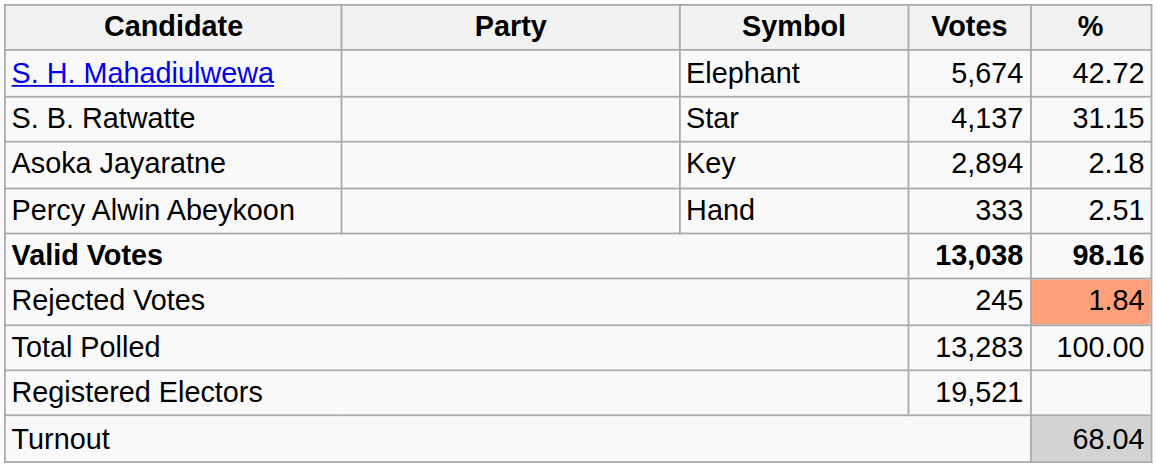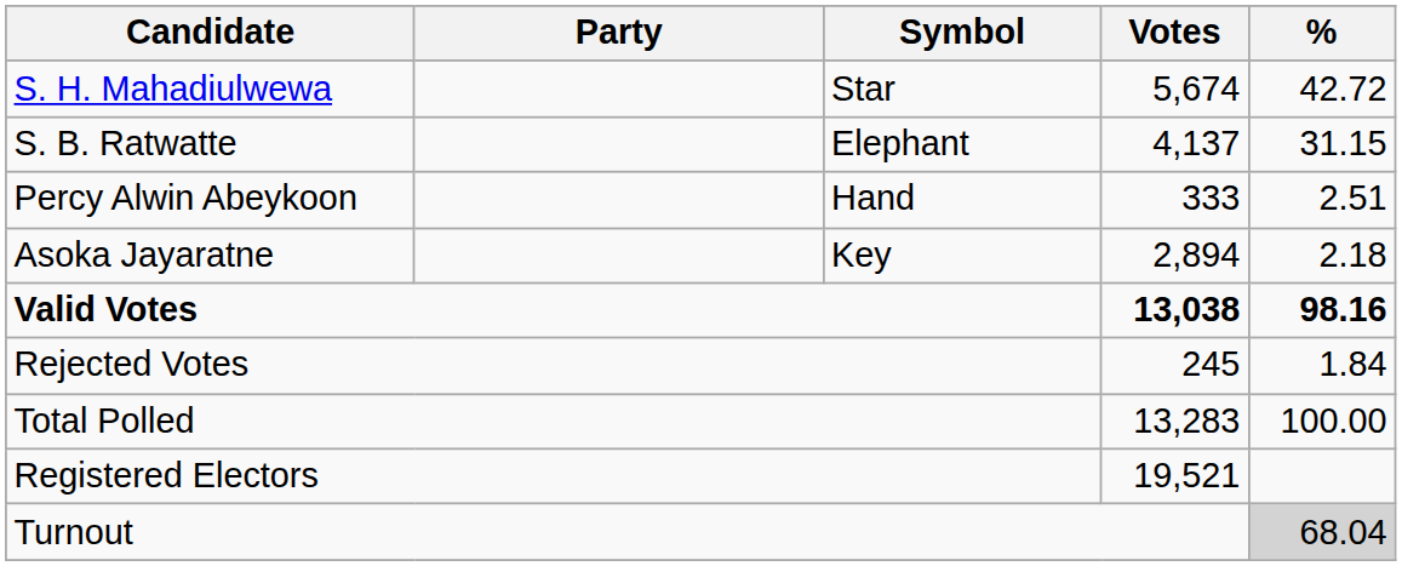S. H. Mahadiulwewa | Symbol: Elephant -> Star
S. B. Ratwatte | Symbol: Star -> Elephant
rows swapped: Asoka Jayaratne <-> Percy Alwin Abeykoon
Rejected Votes | %: lightsalmon background -> no background
